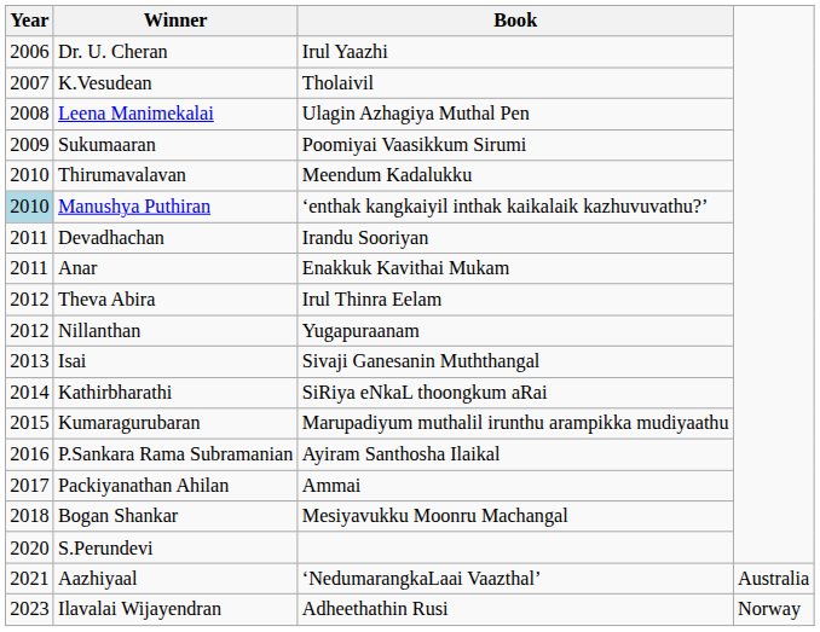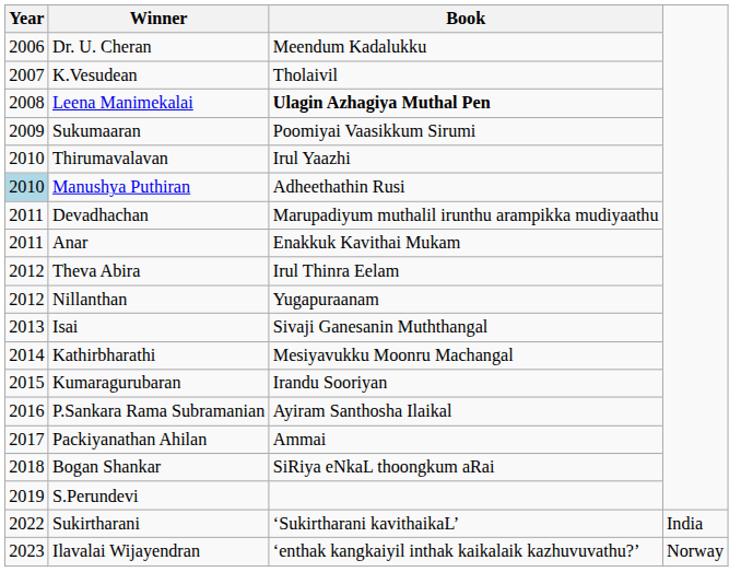Dr. U. Cheran | Book: Irul Yaazhi -> Meendum Kadalukku
Leena Manimekalai | Book: normal -> bold
Thirumavalavan | Book: Meendum Kadalukku -> Irul Yaazhi
Manushya Puthiran | Book: ‘enthak kangkaiyil inthak kaikalaik kazhuvuvathu?’ -> Adheethathin Rusi
Devadhachan | Book: Irandu Sooriyan -> Marupadiyum muthalil irunthu arampikka mudiyaathu
Kathirbharathi | Book: SiRiya eNkaL thoongkum aRai -> Mesiyavukku Moonru Machangal
Kumaragurubaran | Book: Marupadiyum muthalil irunthu arampikka mudiyaathu -> Irandu Sooriyan
Bogan Shankar | Book: Mesiyavukku Moonru Machangal -> SiRiya eNkaL thoongkum aRai
S.Perundevi | Year: 2020 -> 2019
- row: 2021 | Aazhiyaal | ‘NedumarangkaLaai Vaazthal’ | Australia
+ row: 2022 | Sukirtharani | ‘Sukirtharani kavithaikaL’ | India
Ilavalai Wijayendran | Book: Adheethathin Rusi -> ‘enthak kangkaiyil inthak kaikalaik kazhuvuvathu?’
